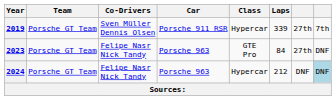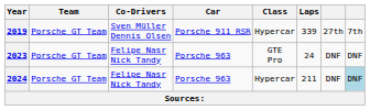2023 | Laps: 84 -> 24
2023 | column 7: 27th -> DNF
2024 | Laps: 212 -> 211
